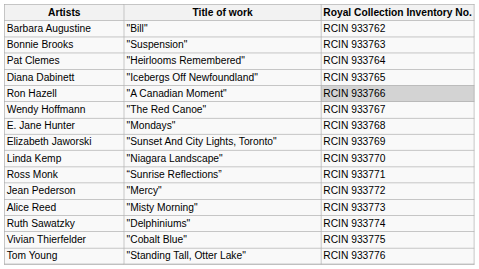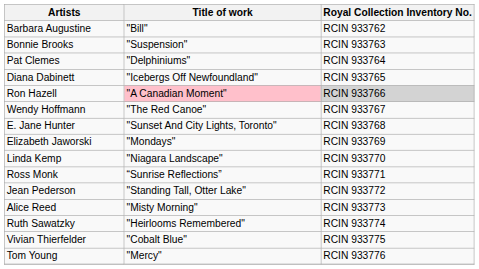Pat Clemes | Title of work: "Heirlooms Remembered" -> "Delphiniums"
Ron Hazell | Title of work: no background -> pink background
E. Jane Hunter | Title of work: "Mondays" -> "Sunset And City Lights, Toronto"
Elizabeth Jaworski | Title of work: "Sunset And City Lights, Toronto" -> "Mondays"
Jean Pederson | Title of work: "Mercy" -> "Standing Tall, Otter Lake"
Ruth Sawatzky | Title of work: "Delphiniums" -> "Heirlooms Remembered"
Tom Young | Title of work: "Standing Tall, Otter Lake" -> "Mercy"
